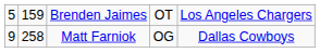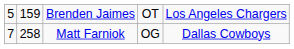Matt Farniok | column 1: 9 -> 7
